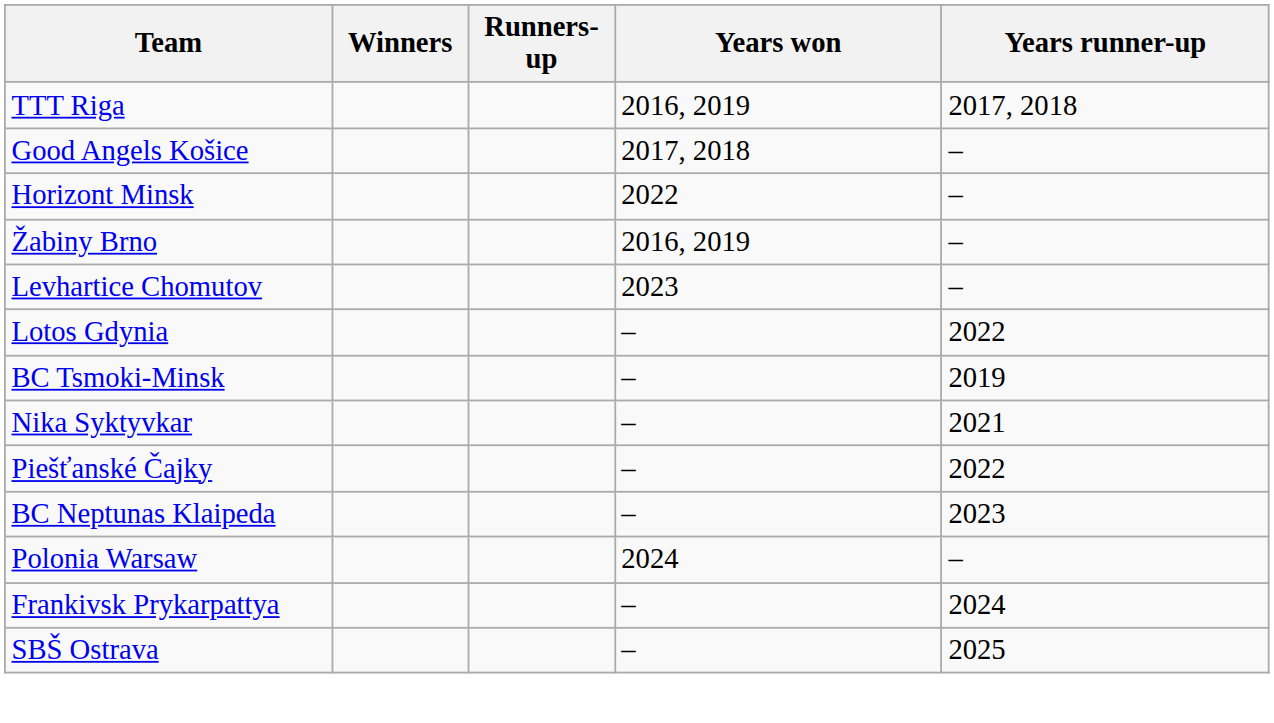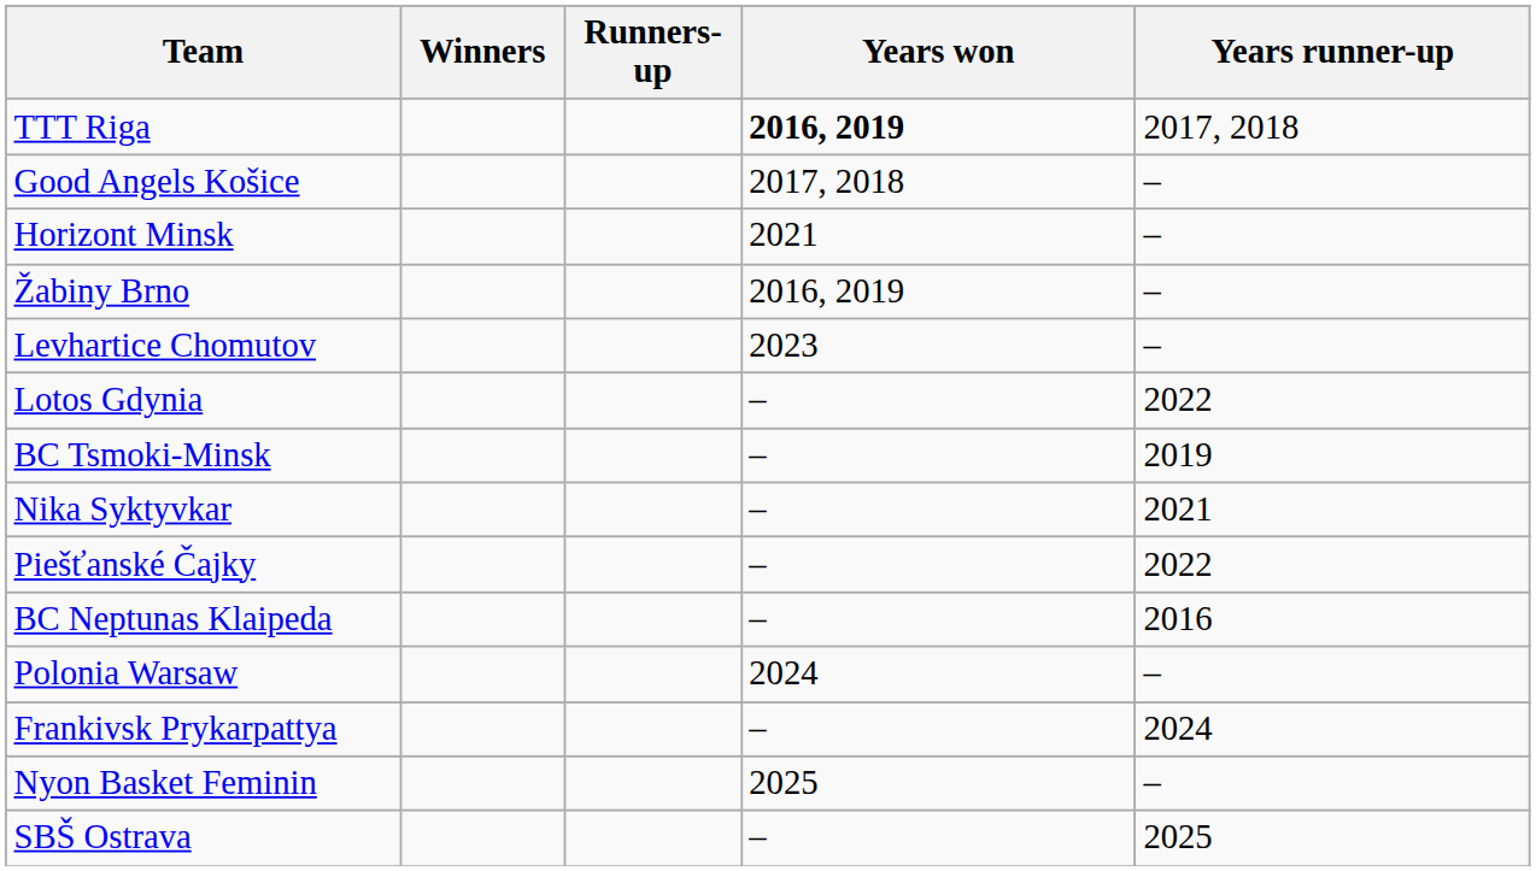TTT Riga | Years won: normal -> bold
Horizont Minsk | Years won: 2022 -> 2021
BC Neptunas Klaipeda | Years runner-up: 2023 -> 2016
+ row: Nyon Basket Feminin | 2025 | –
